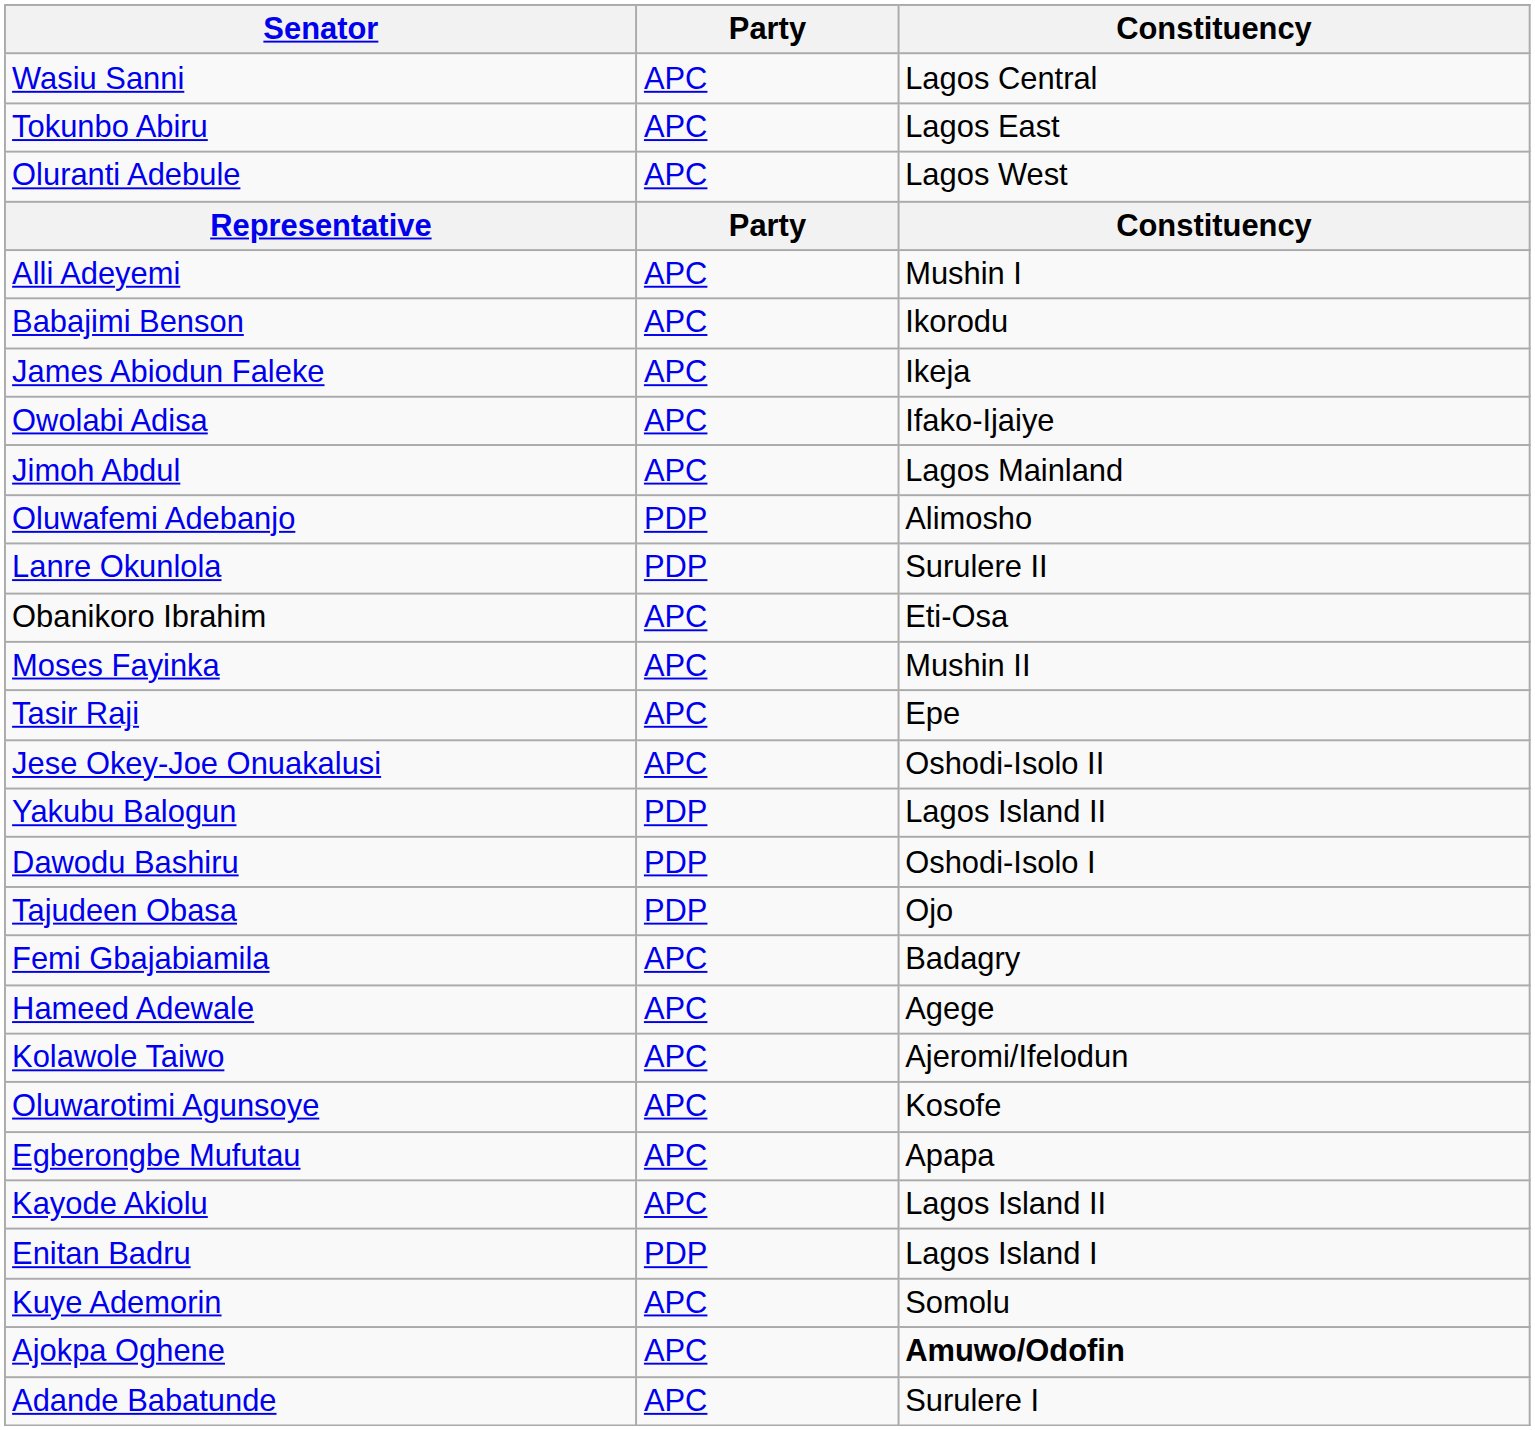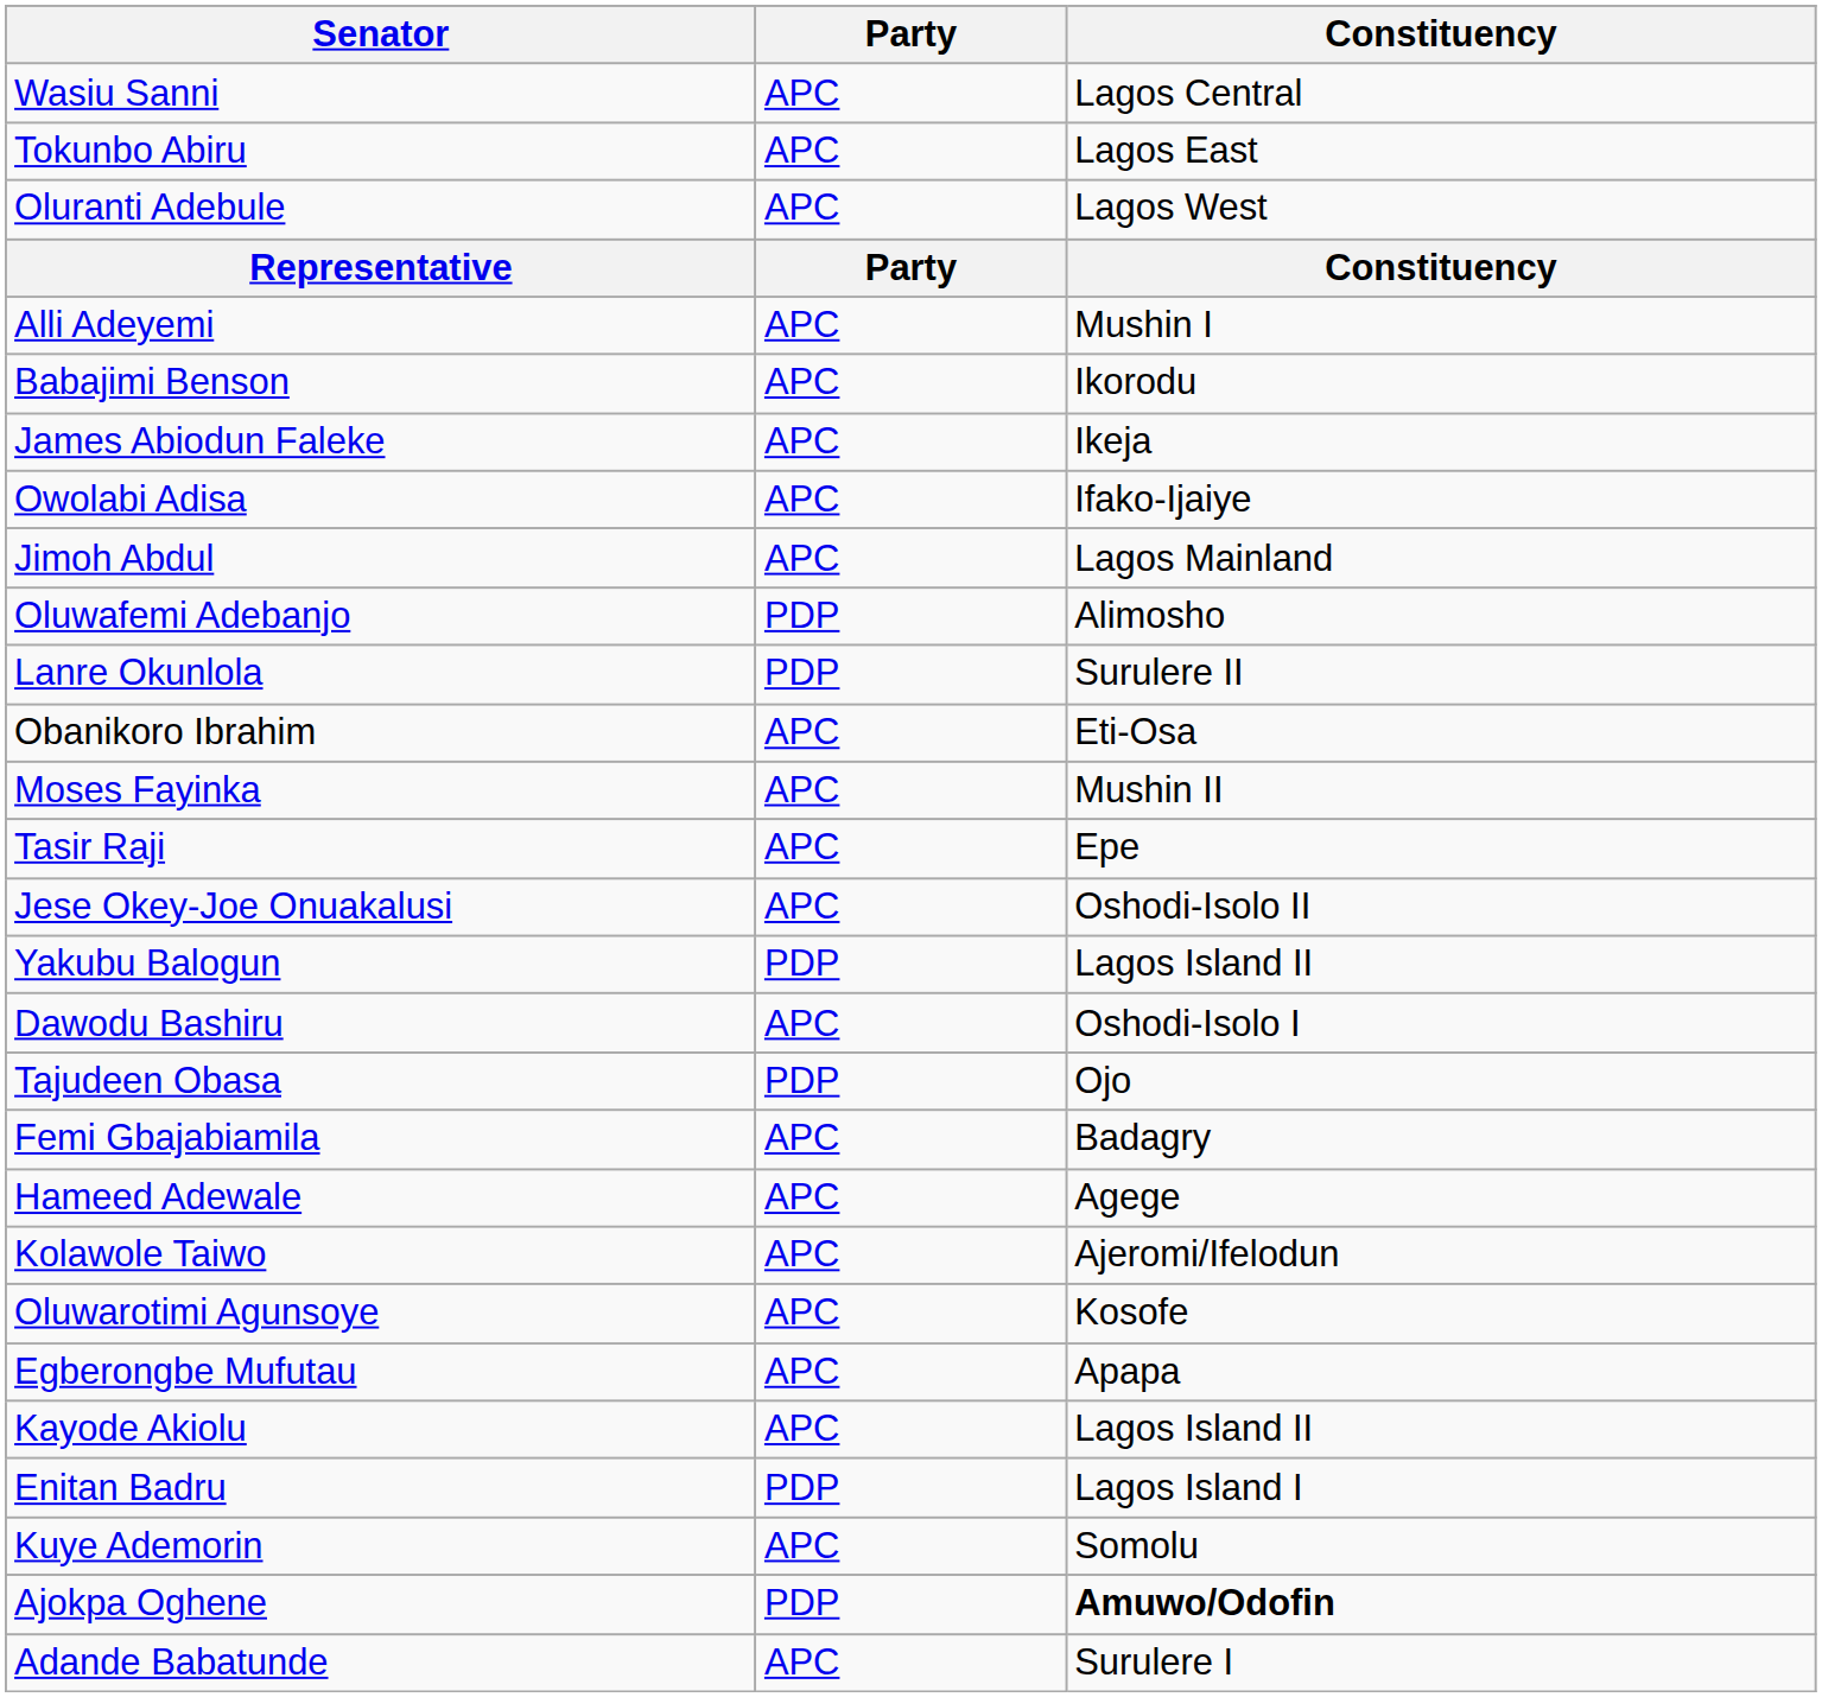Dawodu Bashiru | Party: PDP -> APC
Ajokpa Oghene | Party: APC -> PDP
